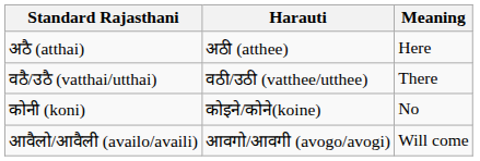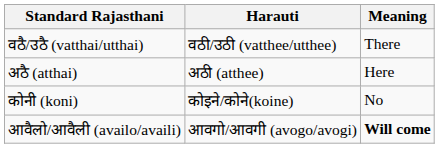rows swapped: अठै (atthai) <-> वठै/उठै (vatthai/utthai)
आवैलो/आवैली (availo/availi) | Meaning: normal -> bold
